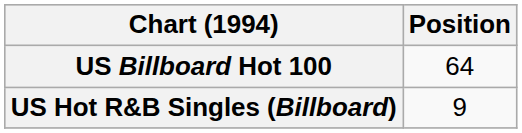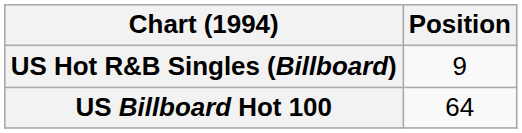rows swapped: US Billboard Hot 100 <-> US Hot R&B Singles (Billboard)
